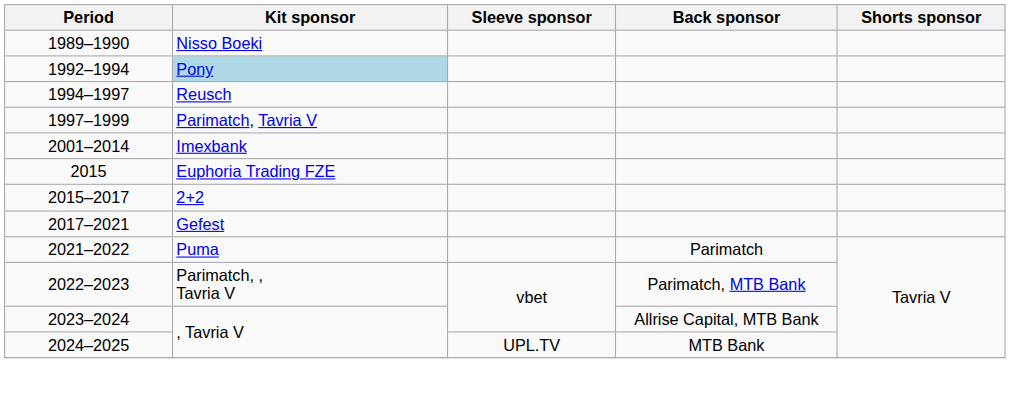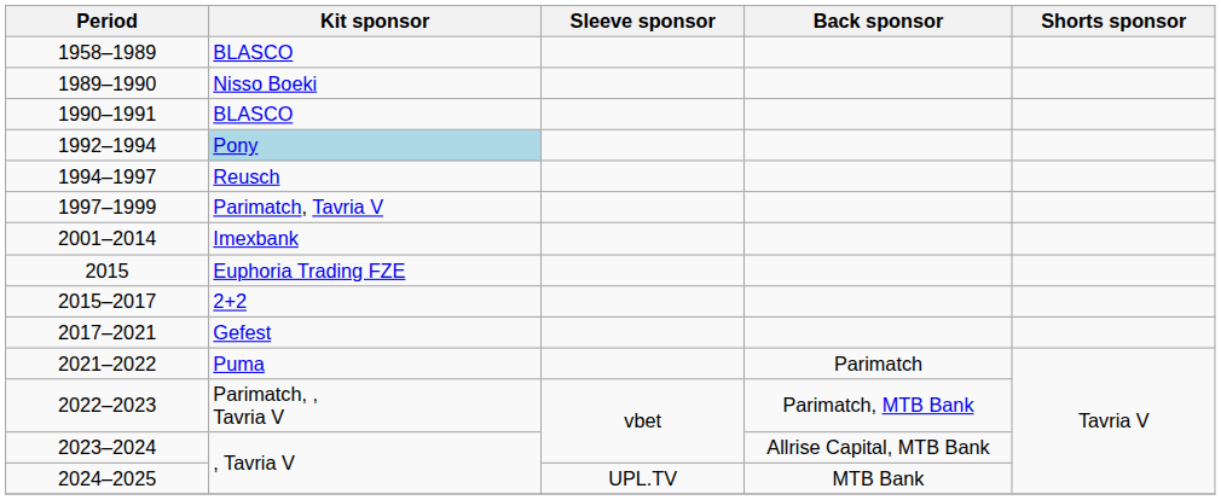+ row: 1958–1989 | BLASCO
+ row: 1990–1991 | BLASCO
